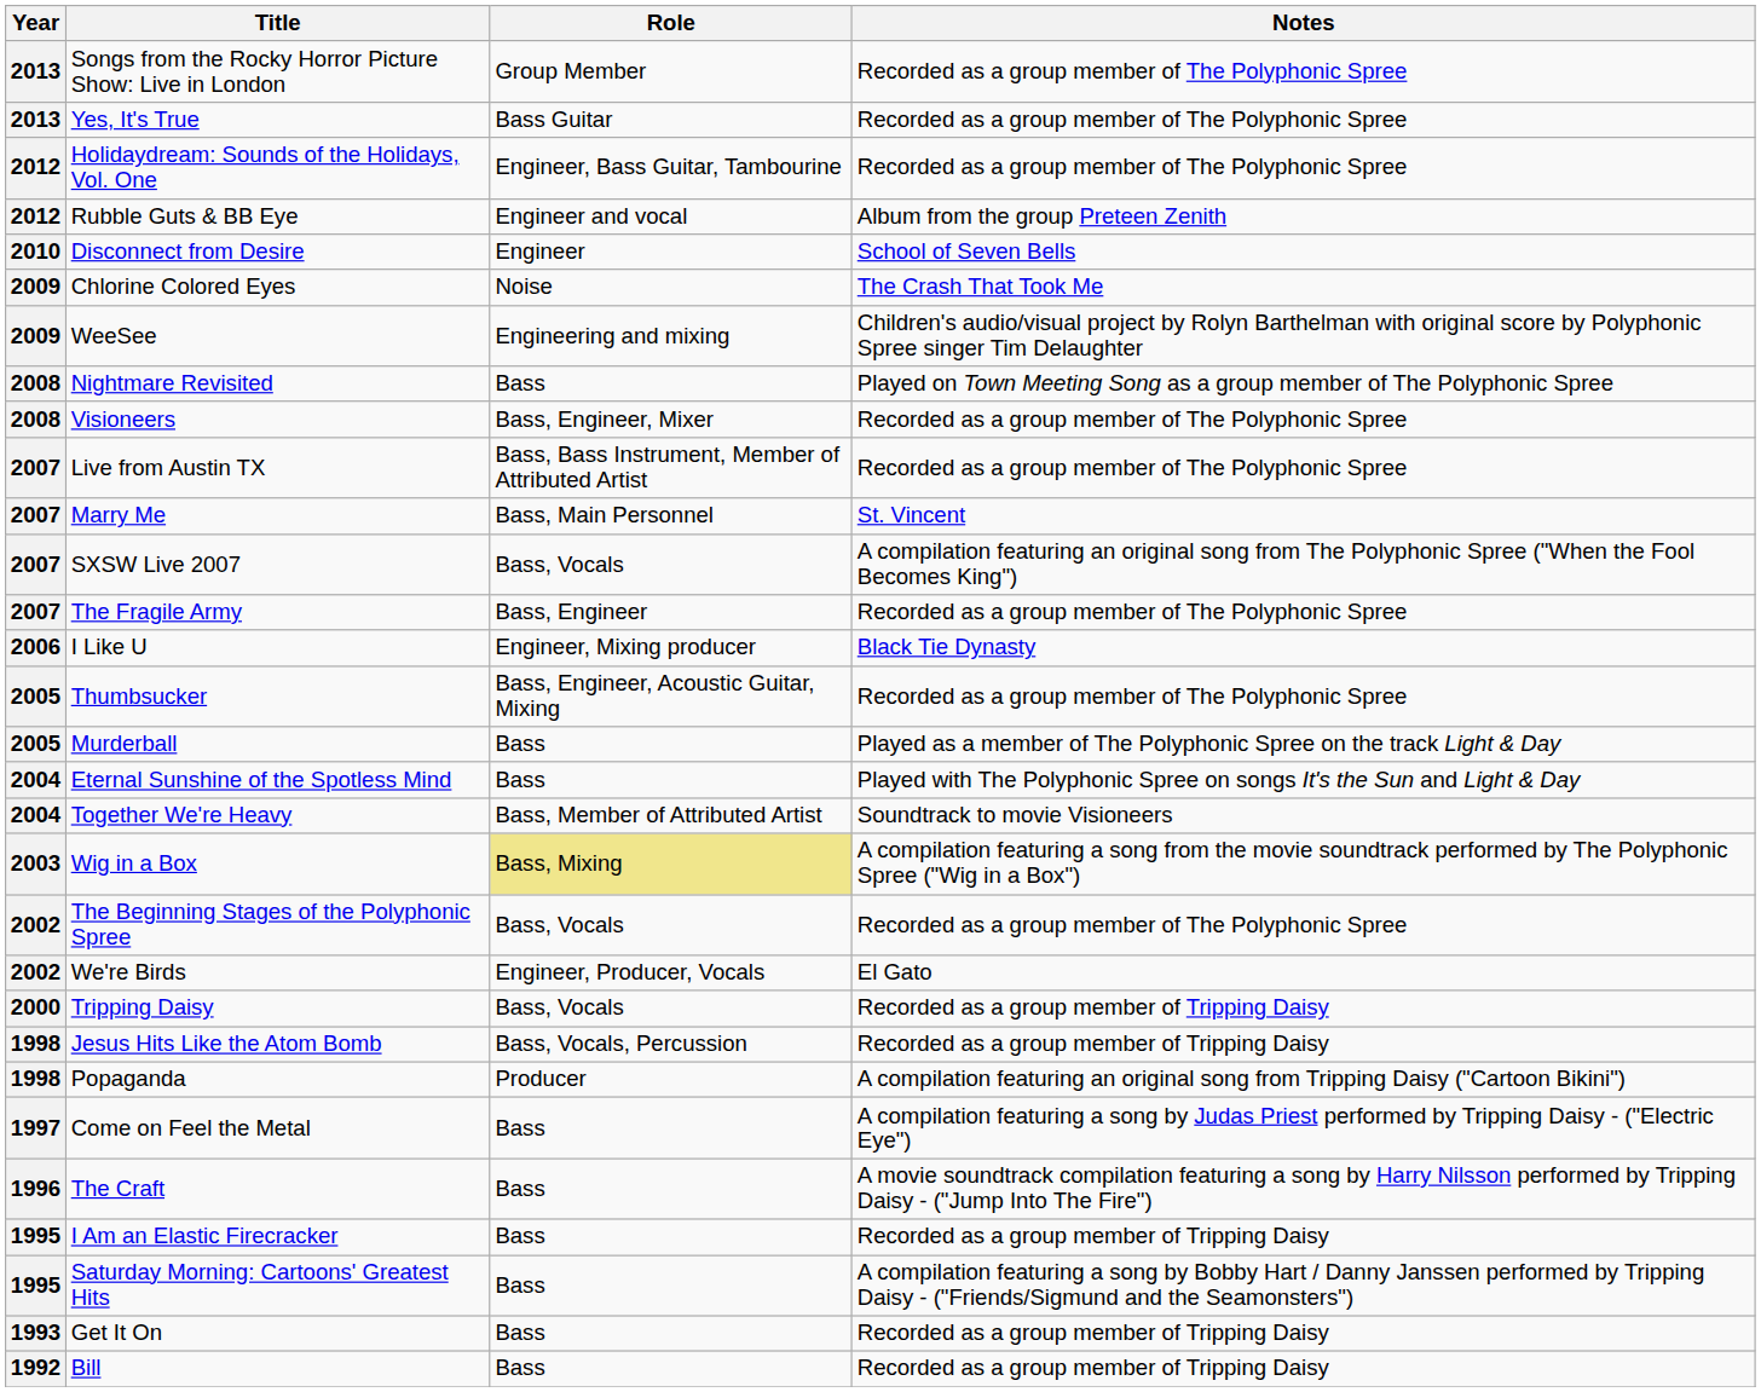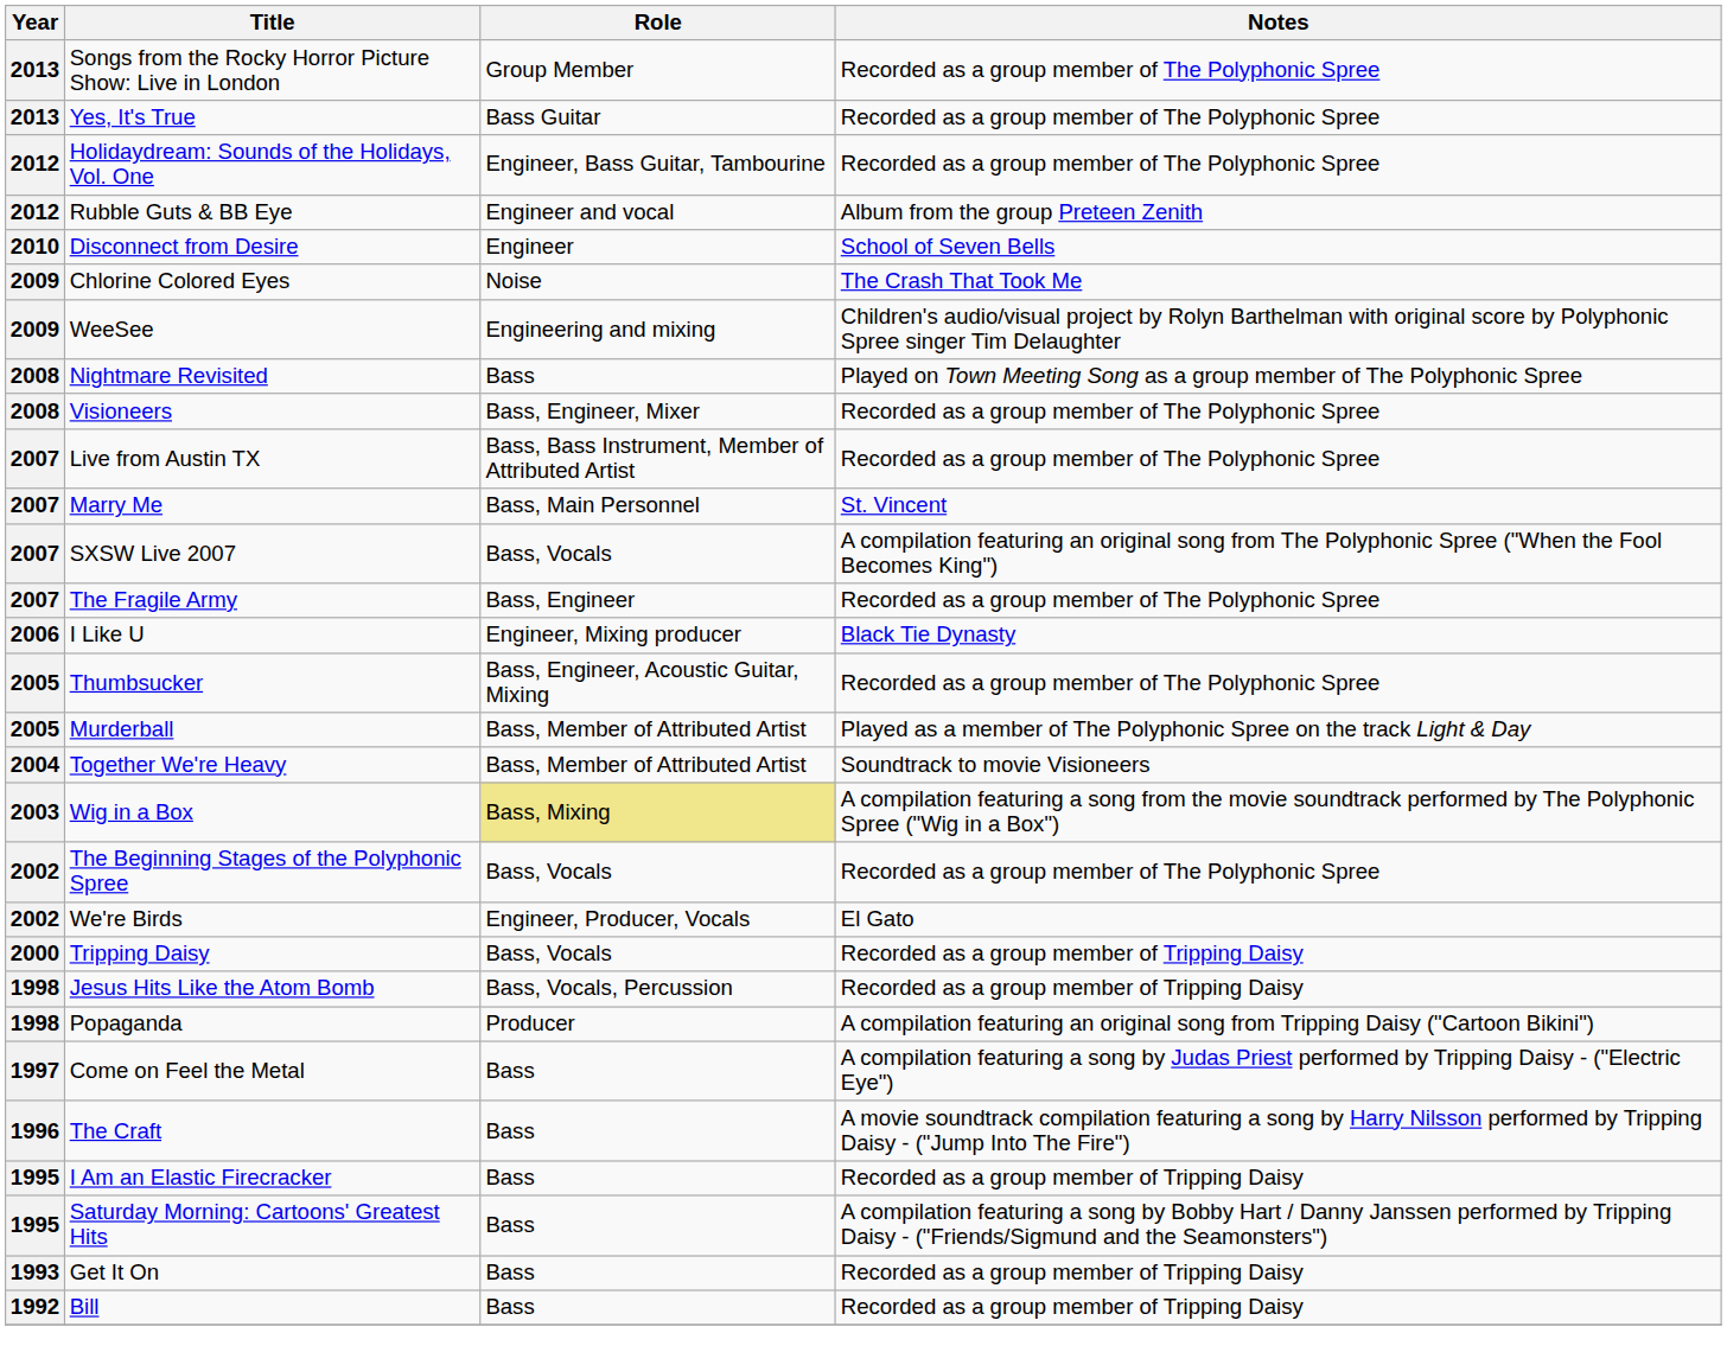Murderball | Role: Bass -> Bass, Member of Attributed Artist
- row: 2004 | Eternal Sunshine of the Spotless Mind | Bass | Played with The Polyphonic Spree on songs It's the Sun and Light & Day
